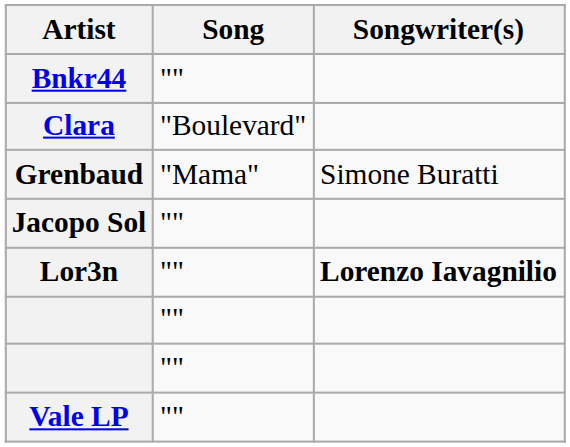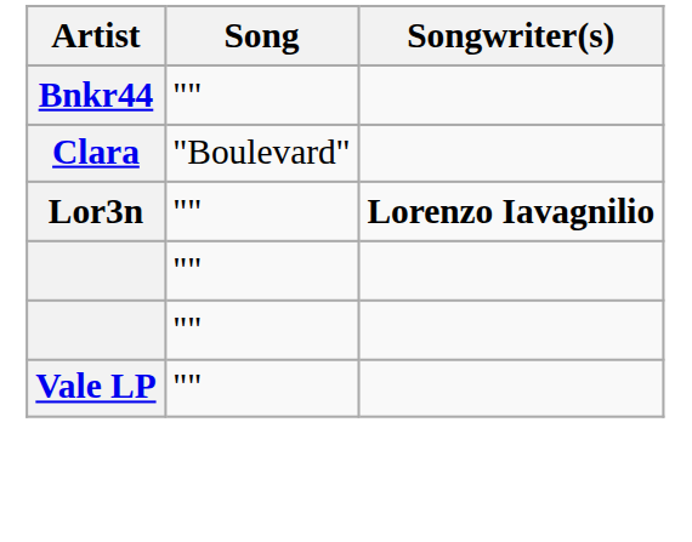- row: Grenbaud | "Mama" | Simone Buratti
- row: Jacopo Sol | ""
